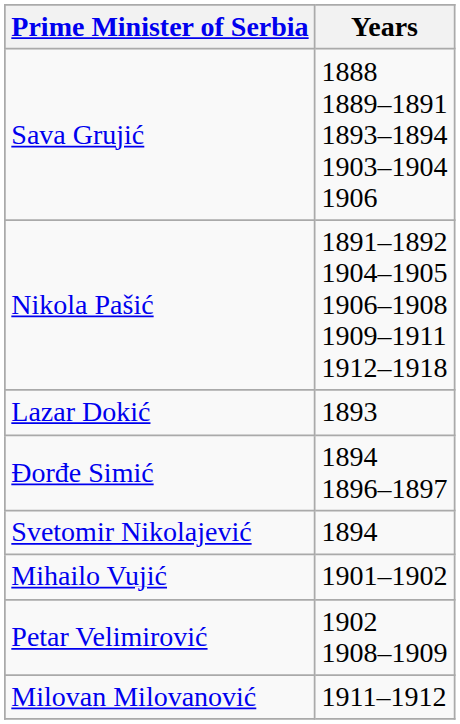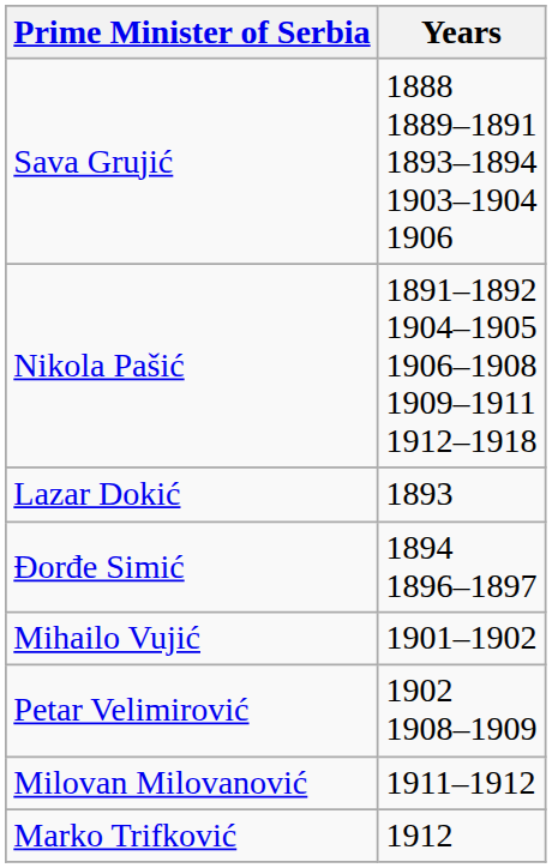- row: Svetomir Nikolajević | 1894
+ row: Marko Trifković | 1912
